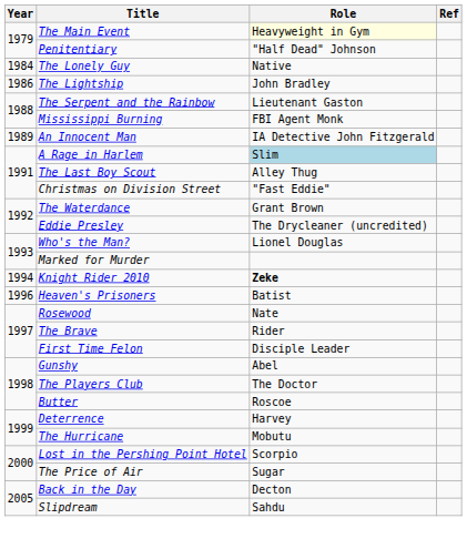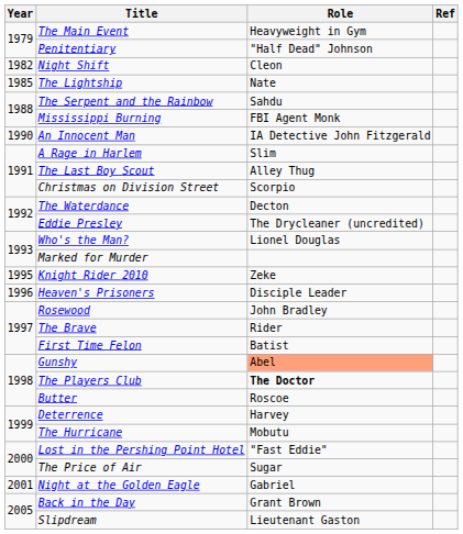The Main Event | Role: lightyellow background -> no background
+ row: 1982 | Night Shift | Cleon
- row: 1984 | The Lonely Guy | Native
The Lightship | Year: 1986 -> 1985
The Lightship | Role: John Bradley -> Nate
The Serpent and the Rainbow | Role: Lieutenant Gaston -> Sahdu
An Innocent Man | Year: 1989 -> 1990
A Rage in Harlem | Role: lightblue background -> no background
Christmas on Division Street | Role: "Fast Eddie" -> Scorpio
The Waterdance | Role: Grant Brown -> Decton
Knight Rider 2010 | Year: 1994 -> 1995
Knight Rider 2010 | Role: bold -> normal
Heaven's Prisoners | Role: Batist -> Disciple Leader
Rosewood | Role: Nate -> John Bradley
First Time Felon | Role: Disciple Leader -> Batist
Gunshy | Role: no background -> lightsalmon background
The Players Club | Role: normal -> bold
Lost in the Pershing Point Hotel | Role: Scorpio -> "Fast Eddie"
+ row: 2001 | Night at the Golden Eagle | Gabriel
Back in the Day | Role: Decton -> Grant Brown
Slipdream | Role: Sahdu -> Lieutenant Gaston
